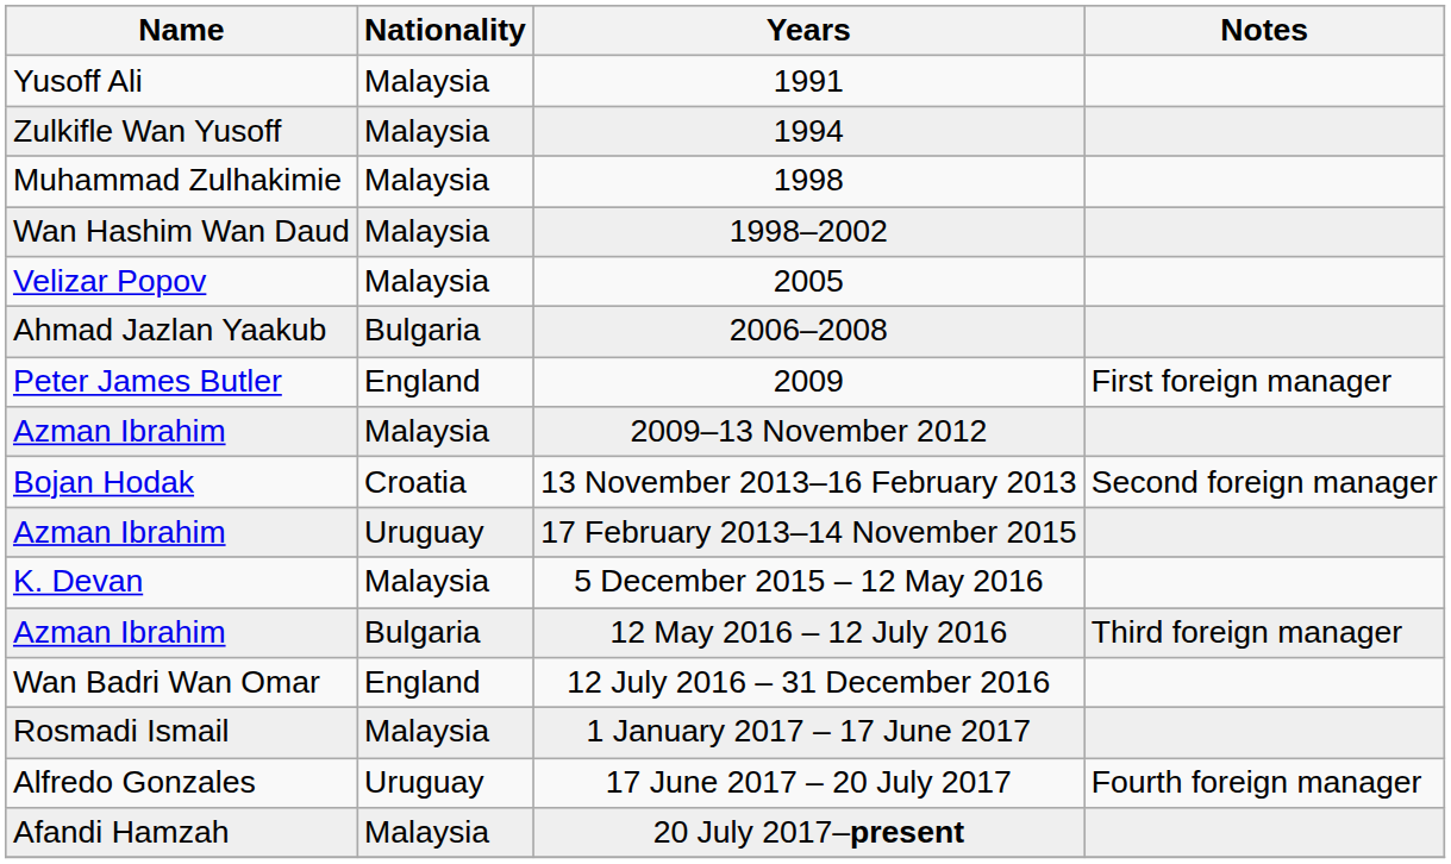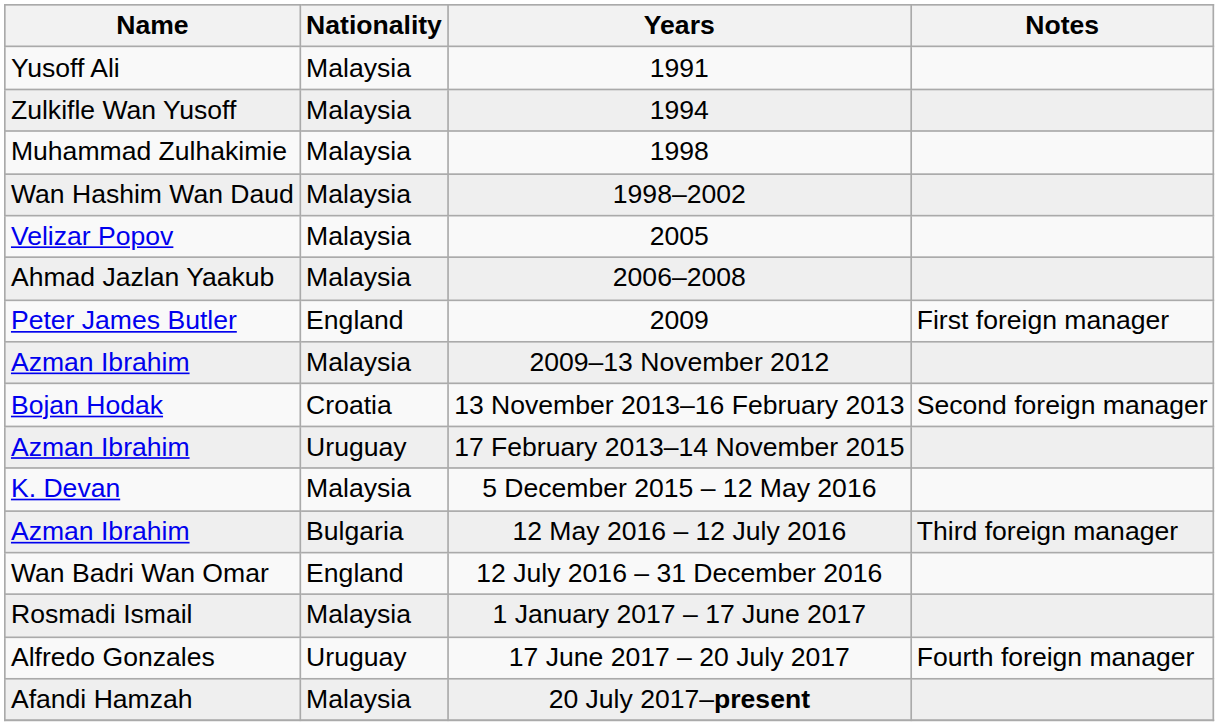2006–2008 | Nationality: Bulgaria -> Malaysia
